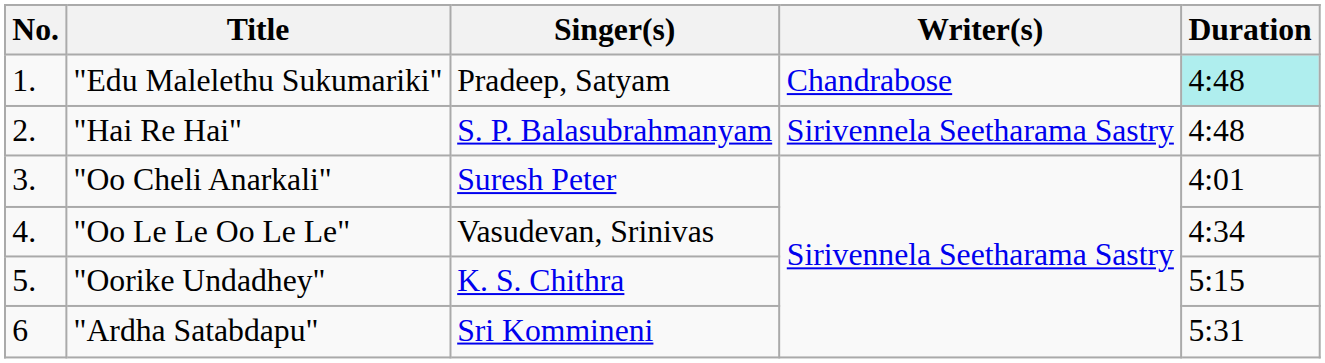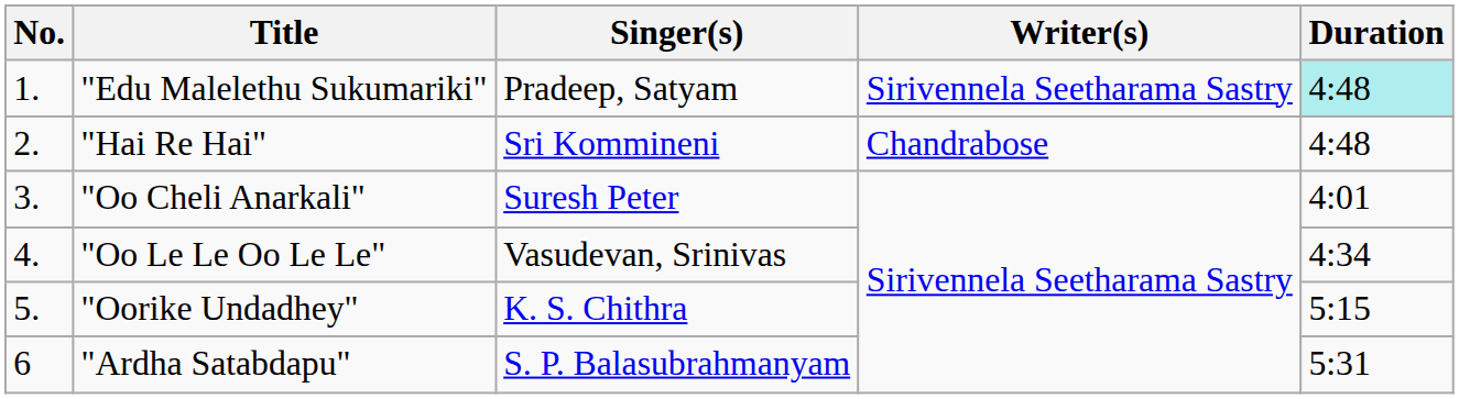"Edu Malelethu Sukumariki" | Writer(s): Chandrabose -> Sirivennela Seetharama Sastry
"Hai Re Hai" | Singer(s): S. P. Balasubrahmanyam -> Sri Kommineni
"Hai Re Hai" | Writer(s): Sirivennela Seetharama Sastry -> Chandrabose
"Ardha Satabdapu" | Singer(s): Sri Kommineni -> S. P. Balasubrahmanyam
